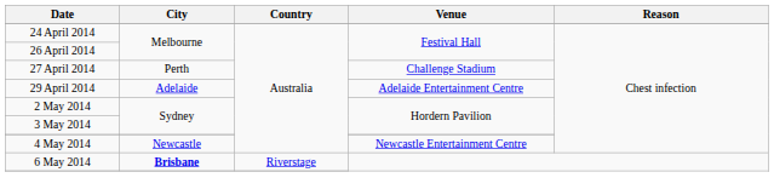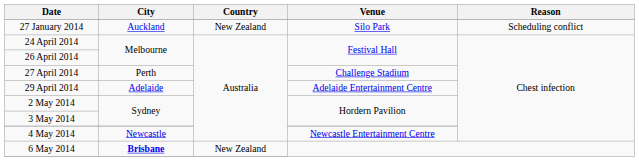+ row: 27 January 2014 | Auckland | New Zealand | Silo Park | Scheduling conflict
6 May 2014 | Country: Riverstage -> New Zealand
